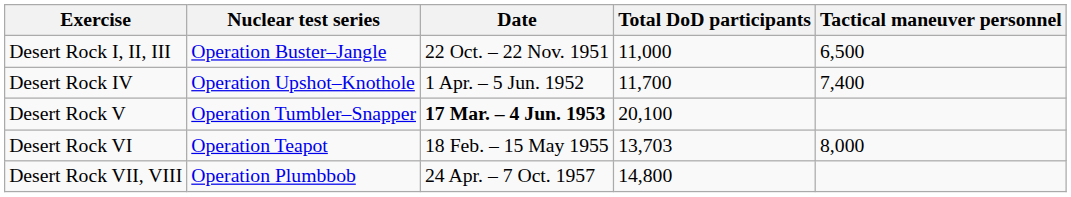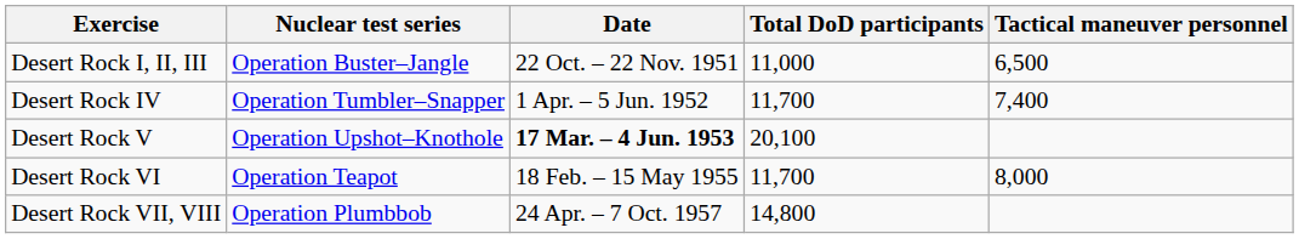Desert Rock IV | Nuclear test series: Operation Upshot–Knothole -> Operation Tumbler–Snapper
Desert Rock V | Nuclear test series: Operation Tumbler–Snapper -> Operation Upshot–Knothole
Desert Rock VI | Total DoD participants: 13,703 -> 11,700
